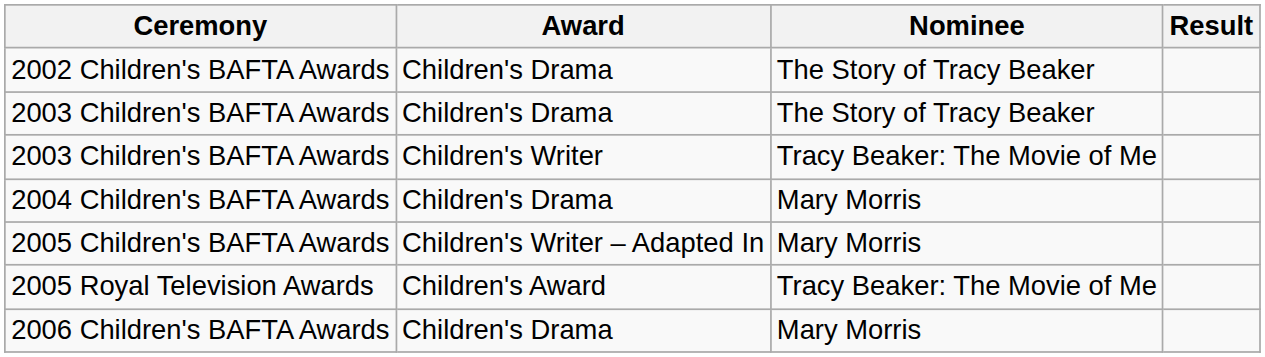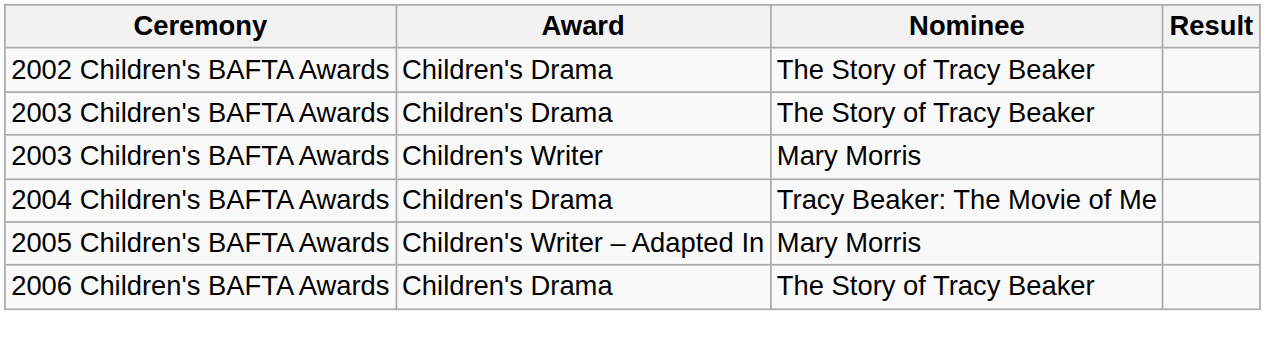2003 Children's BAFTA Awards / Children's Writer | Nominee: Tracy Beaker: The Movie of Me -> Mary Morris
2004 Children's BAFTA Awards | Nominee: Mary Morris -> Tracy Beaker: The Movie of Me
- row: 2005 Royal Television Awards | Children's Award | Tracy Beaker: The Movie of Me
2006 Children's BAFTA Awards | Nominee: Mary Morris -> The Story of Tracy Beaker
